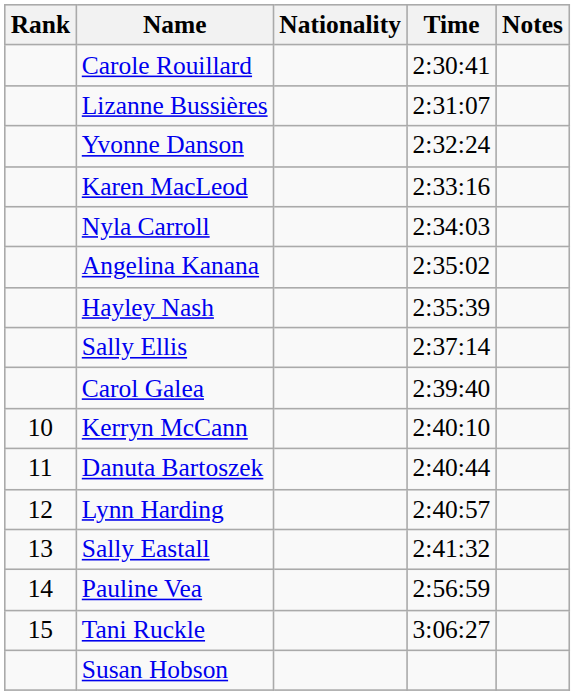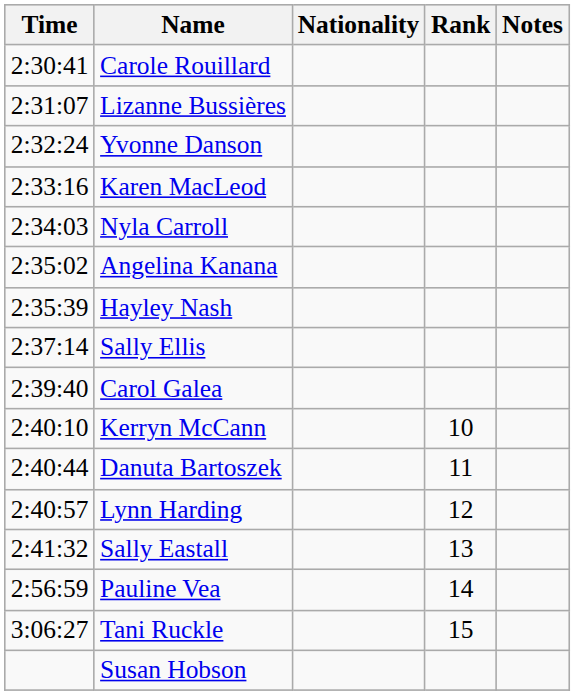columns swapped: Rank <-> Time
